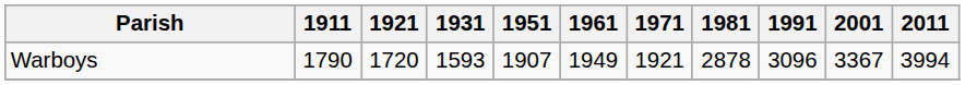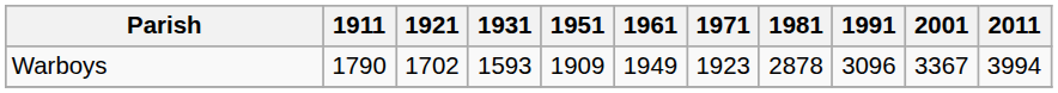Warboys | 1921: 1720 -> 1702
Warboys | 1951: 1907 -> 1909
Warboys | 1971: 1921 -> 1923
